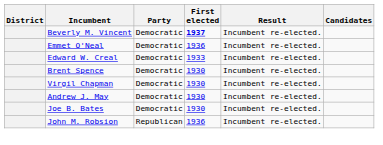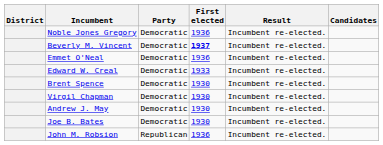+ row: Noble Jones Gregory | Democratic | 1936 | Incumbent re-elected.
